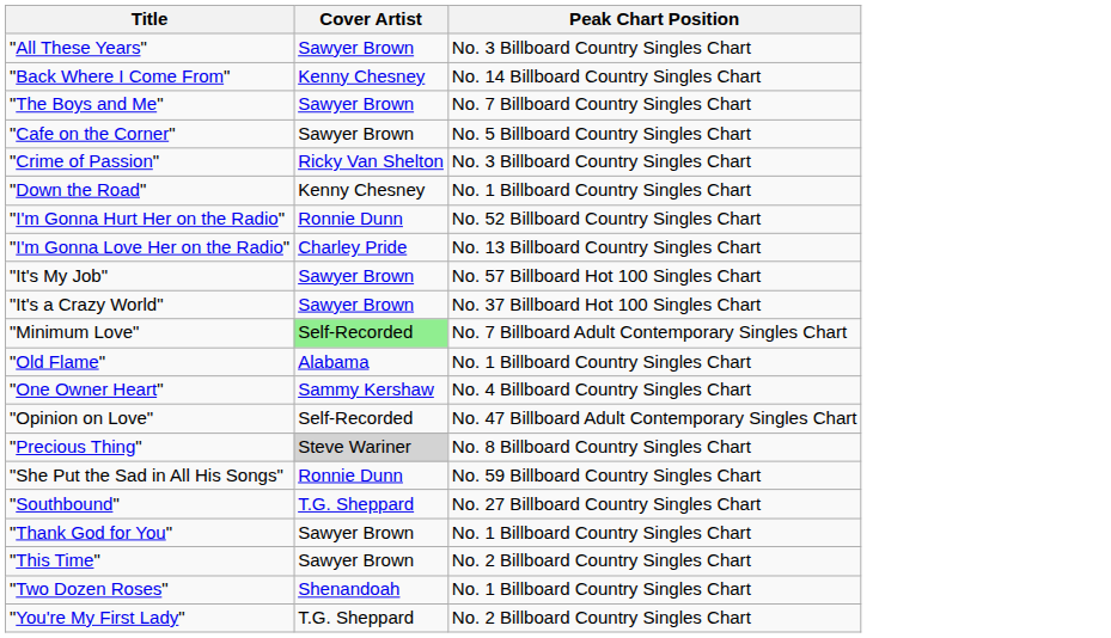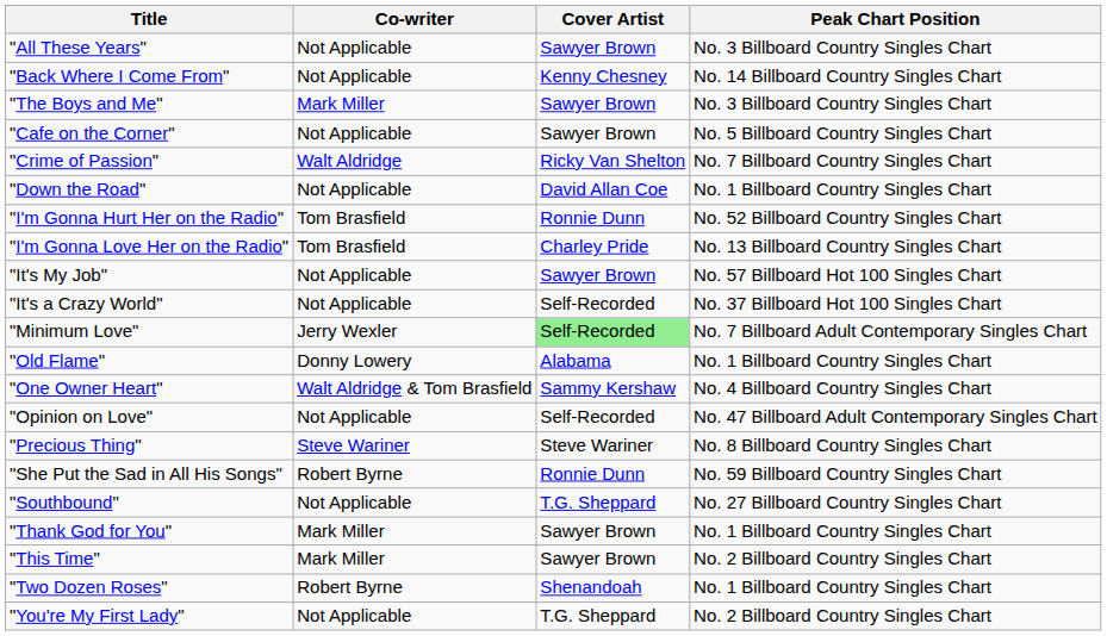+ column: Co-writer | Not Applicable | Not Applicable | Mark Miller | Not Applicable | Walt Aldridge | Not Applicable | Tom Brasfield | Tom Brasfield | Not Applicable | Not Applicable | Jerry Wexler | Donny Lowery | Walt Aldridge & Tom Brasfield | Not Applicable | Steve Wariner | Robert Byrne | Not Applicable | Mark Miller | Mark Miller | Robert Byrne | Not Applicable
"The Boys and Me" | Peak Chart Position: No. 7 Billboard Country Singles Chart -> No. 3 Billboard Country Singles Chart
"Crime of Passion" | Peak Chart Position: No. 3 Billboard Country Singles Chart -> No. 7 Billboard Country Singles Chart
"Down the Road" | Cover Artist: Kenny Chesney -> David Allan Coe
"It's a Crazy World" | Cover Artist: Sawyer Brown -> Self-Recorded
"Precious Thing" | Cover Artist: lightgrey background -> no background
